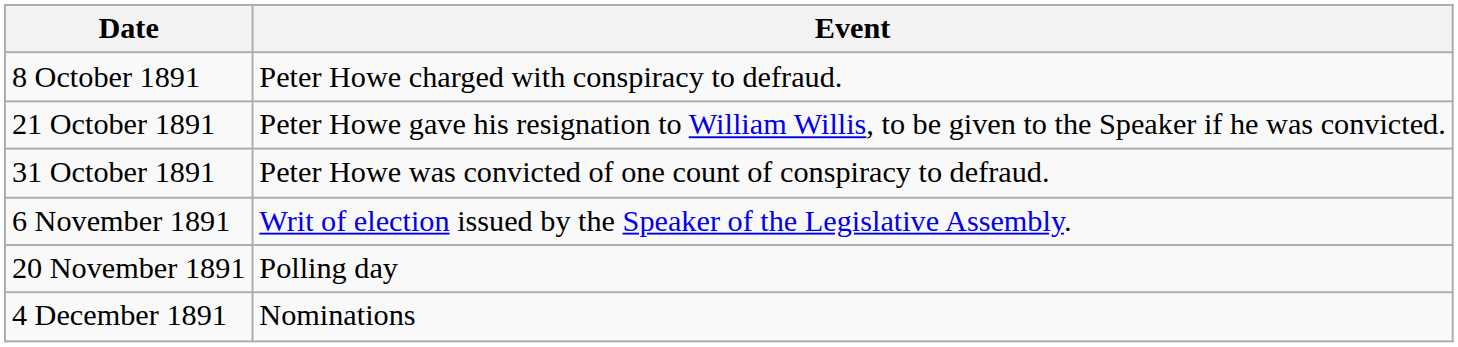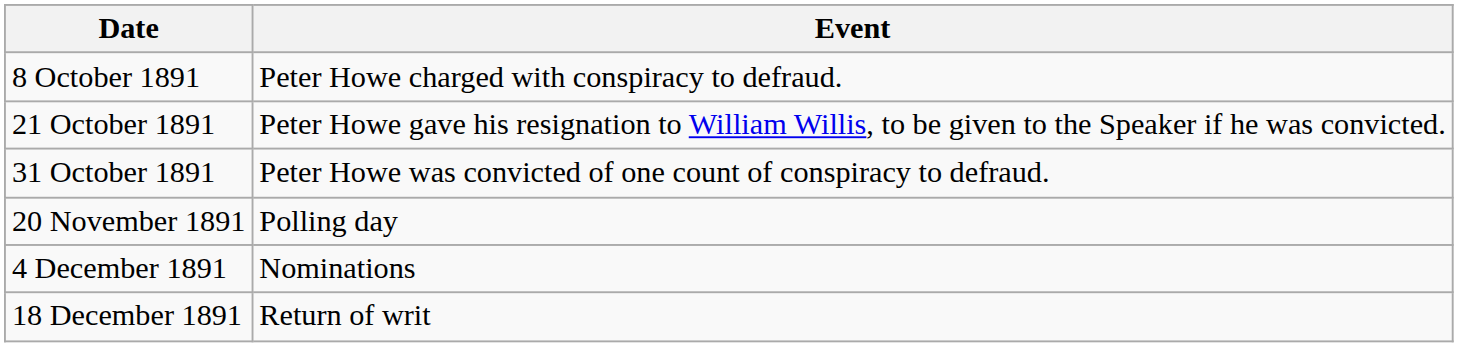- row: 6 November 1891 | Writ of election issued by the Speaker of the Legislative Assembly.
+ row: 18 December 1891 | Return of writ
